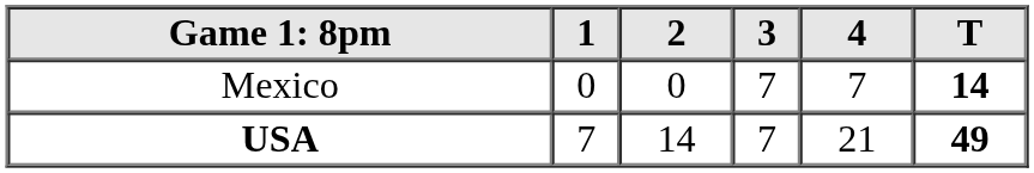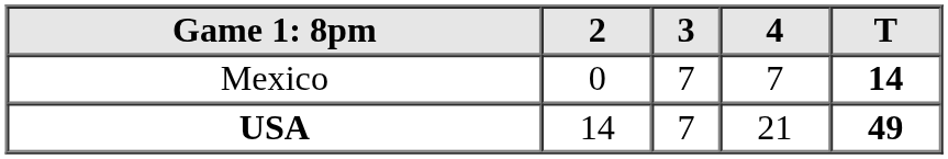- column: 1 | 0 | 7
